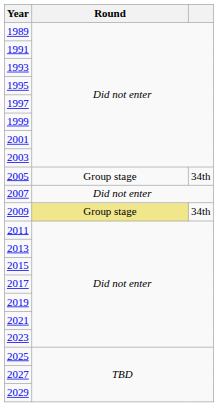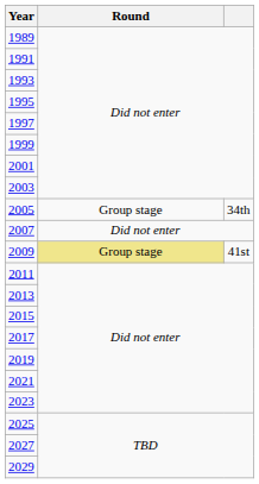2009 | column 3: 34th -> 41st
